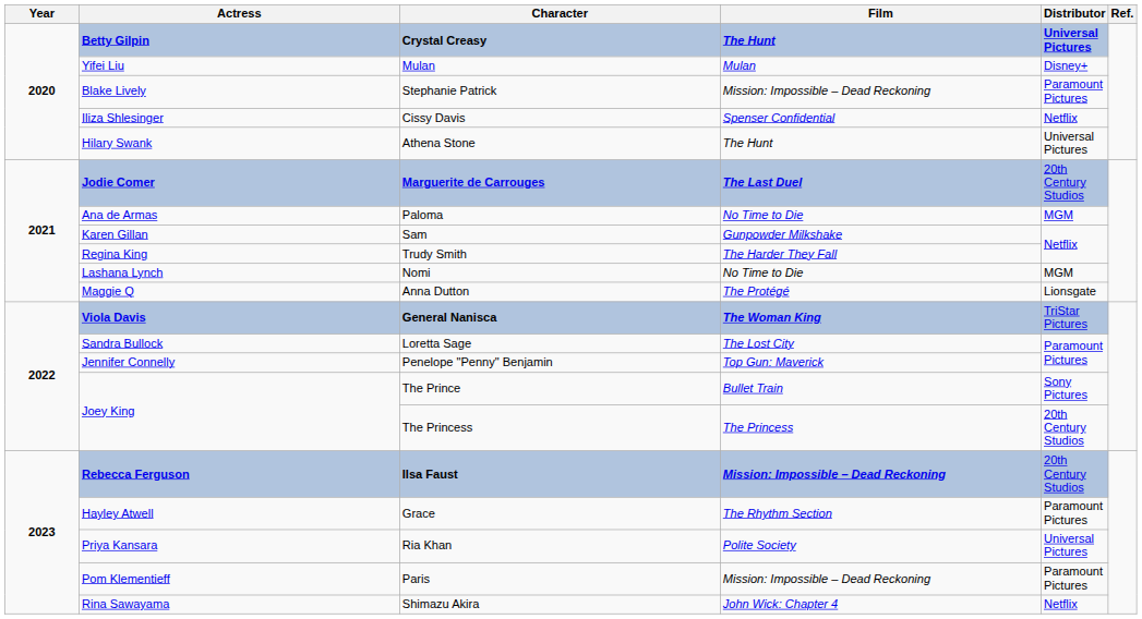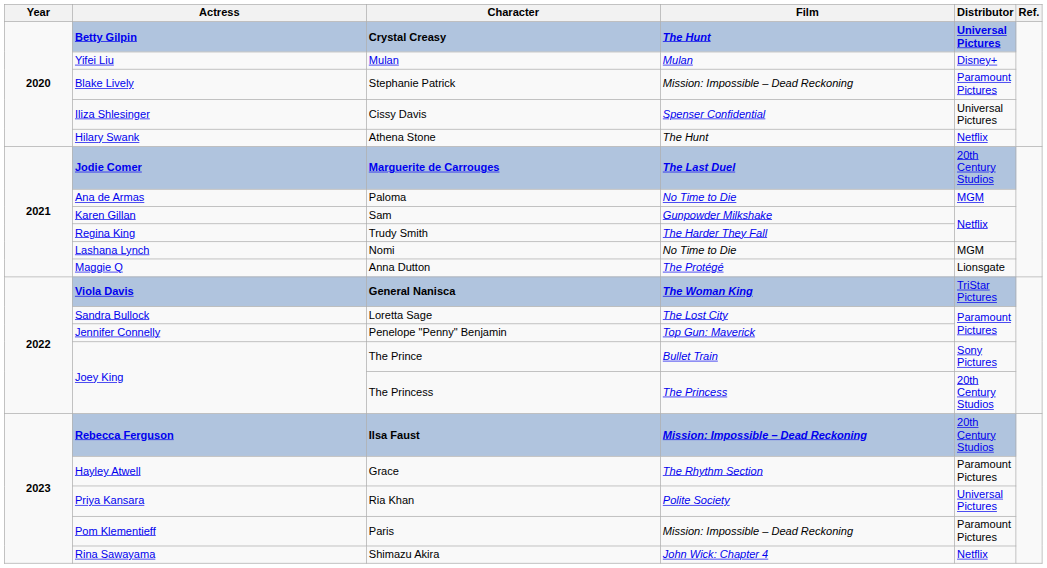Cissy Davis | Distributor: Netflix -> Universal Pictures
Athena Stone | Distributor: Universal Pictures -> Netflix
